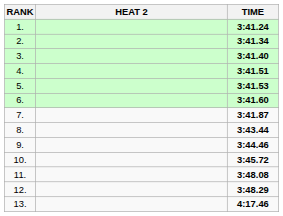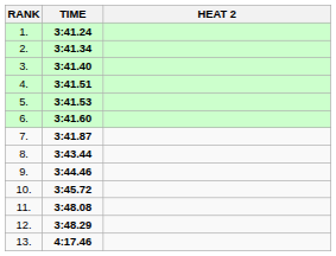columns swapped: HEAT 2 <-> TIME
